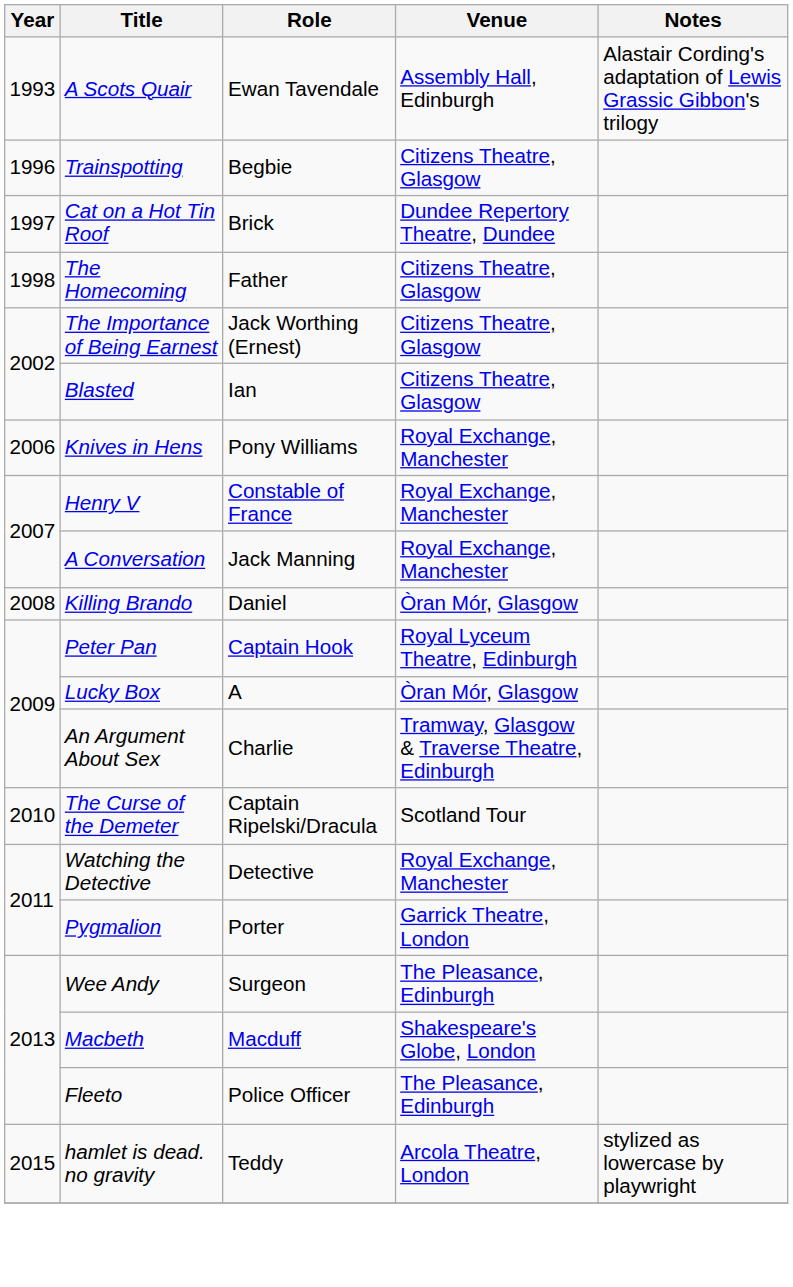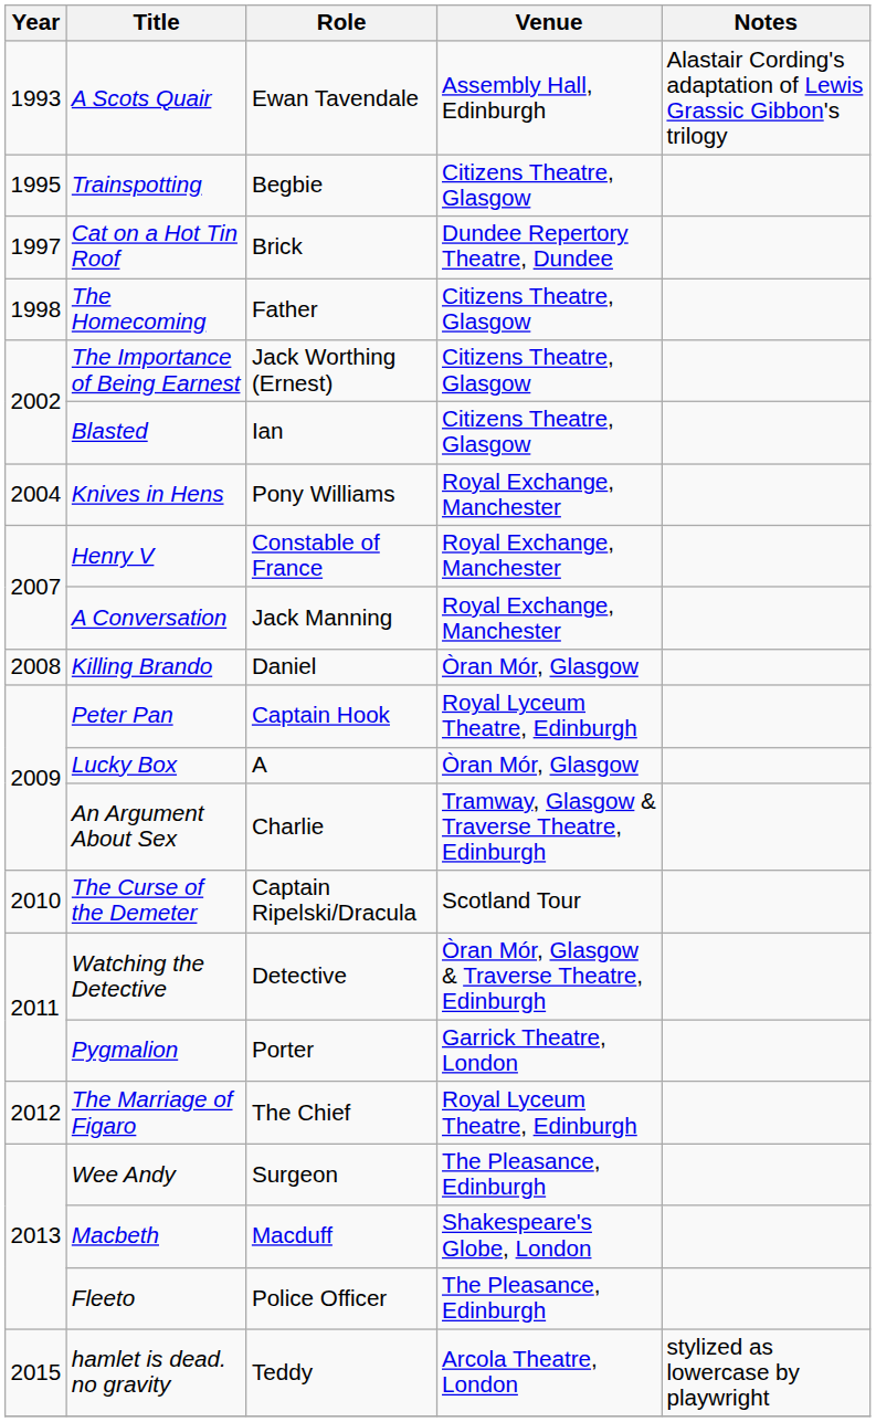Trainspotting | Year: 1996 -> 1995
Knives in Hens | Year: 2006 -> 2004
Watching the Detective | Venue: Royal Exchange, Manchester -> Òran Mór, Glasgow & Traverse Theatre, Edinburgh
+ row: 2012 | The Marriage of Figaro | The Chief | Royal Lyceum Theatre, Edinburgh
